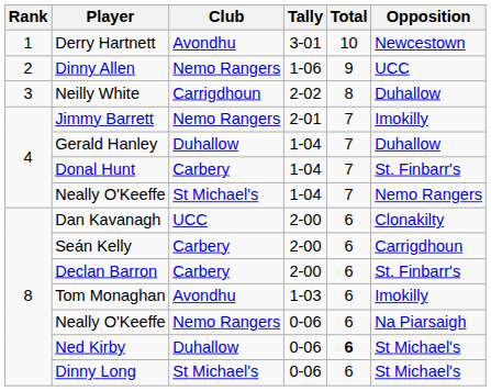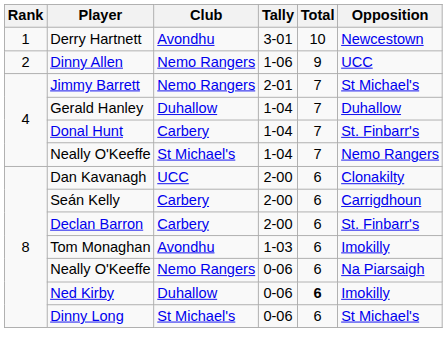- row: 3 | Neilly White | Carrigdhoun | 2-02 | 8 | Duhallow
Jimmy Barrett | Opposition: Imokilly -> St Michael's
Ned Kirby | Opposition: St Michael's -> Imokilly
